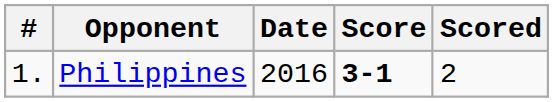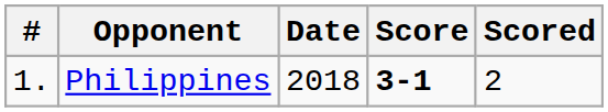Philippines | Date: 2016 -> 2018
